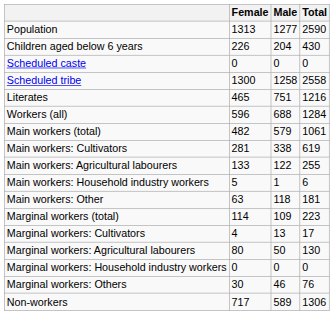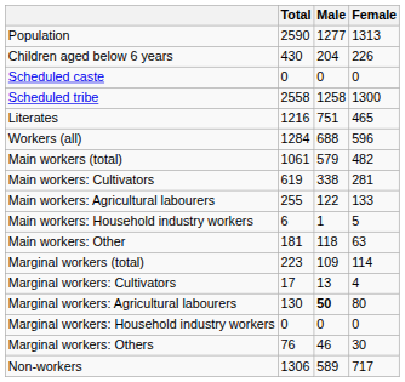columns swapped: Total <-> Female
Marginal workers: Agricultural labourers | Male: normal -> bold
